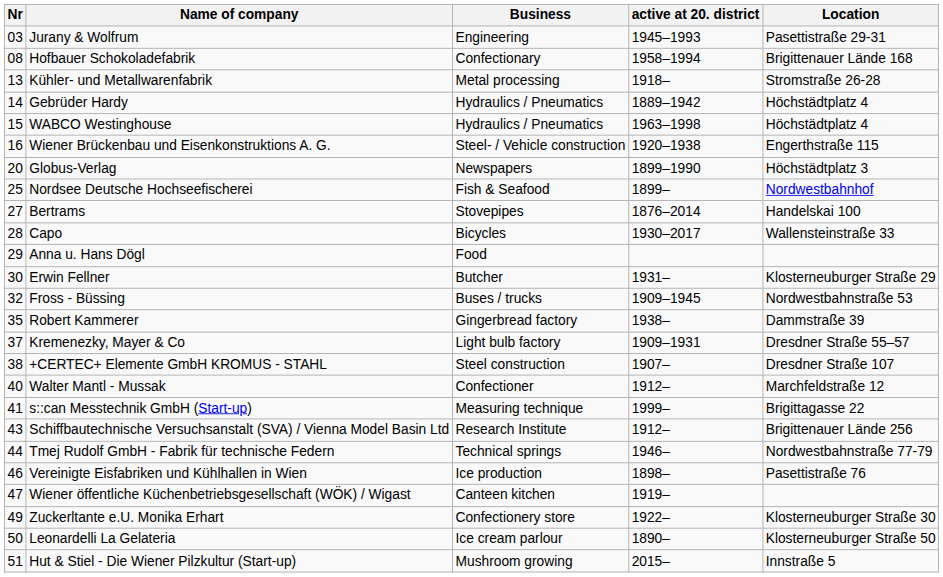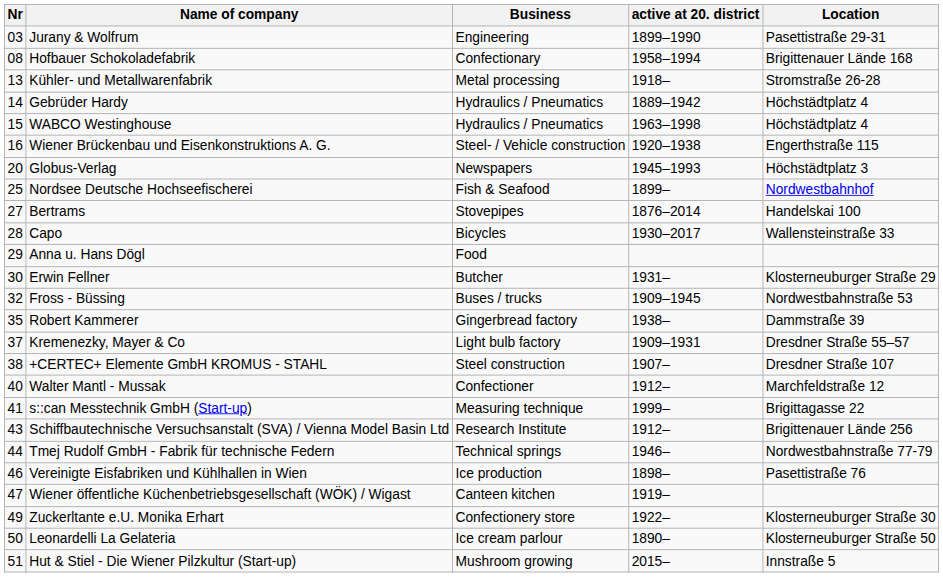Jurany & Wolfrum | active at 20. district: 1945–1993 -> 1899–1990
Globus-Verlag | active at 20. district: 1899–1990 -> 1945–1993
